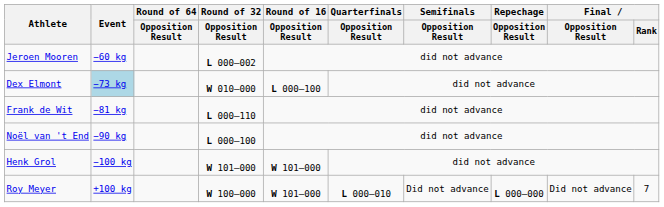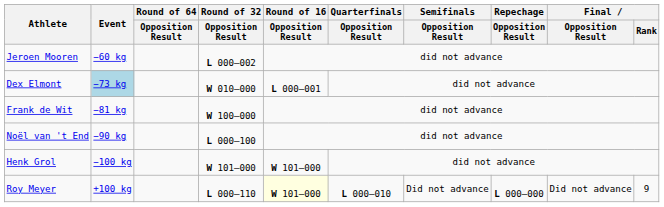Dex Elmont | Round of 16 / Opposition Result: L 000–100 -> L 000–001
Frank de Wit | Round of 32 / Opposition Result: L 000–110 -> W 100–000
Roy Meyer | Round of 32 / Opposition Result: W 100–000 -> L 000–110
Roy Meyer | Round of 16 / Opposition Result: no background -> lightyellow background
Roy Meyer | Final / Rank: 7 -> 9
